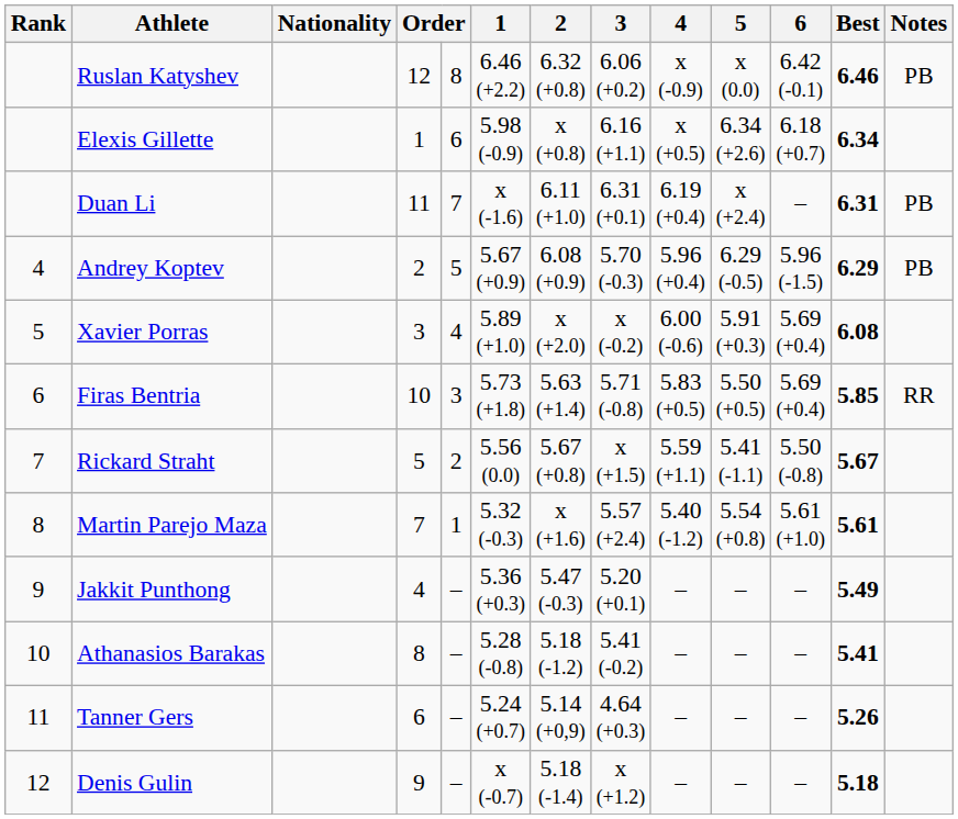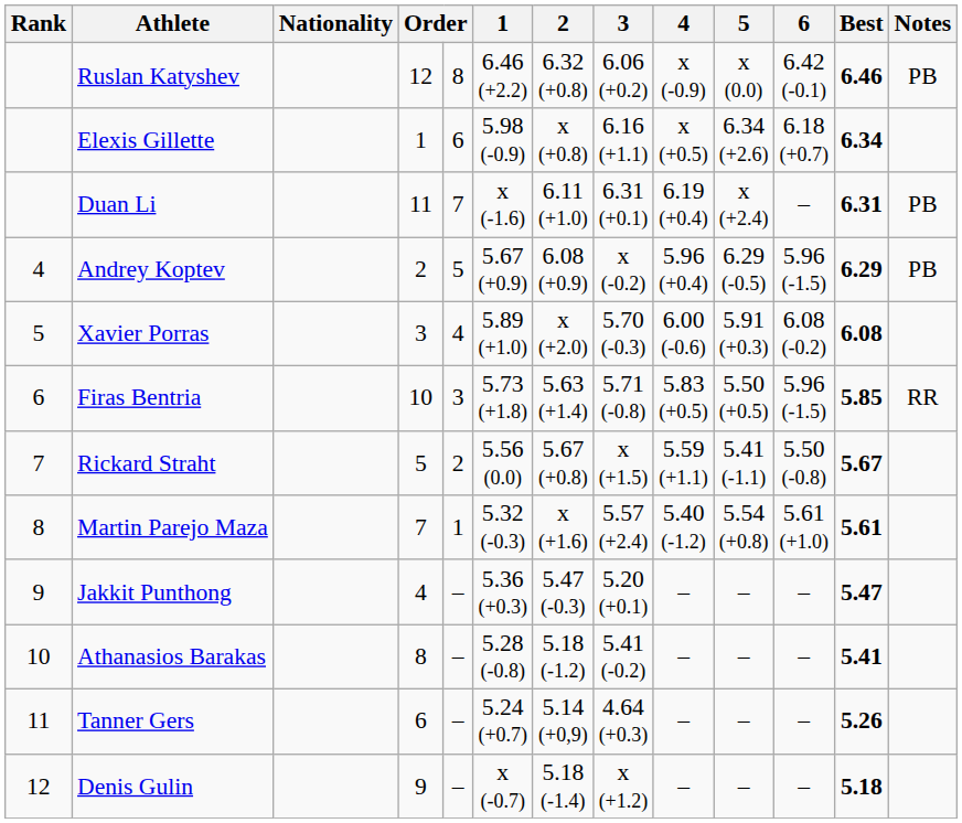Andrey Koptev | 3: 5.70 (-0.3) -> x (-0.2)
Xavier Porras | 3: x (-0.2) -> 5.70 (-0.3)
Xavier Porras | 6: 5.69 (+0.4) -> 6.08 (-0.2)
Firas Bentria | 6: 5.69 (+0.4) -> 5.96 (-1.5)
Jakkit Punthong | Best: 5.49 -> 5.47
